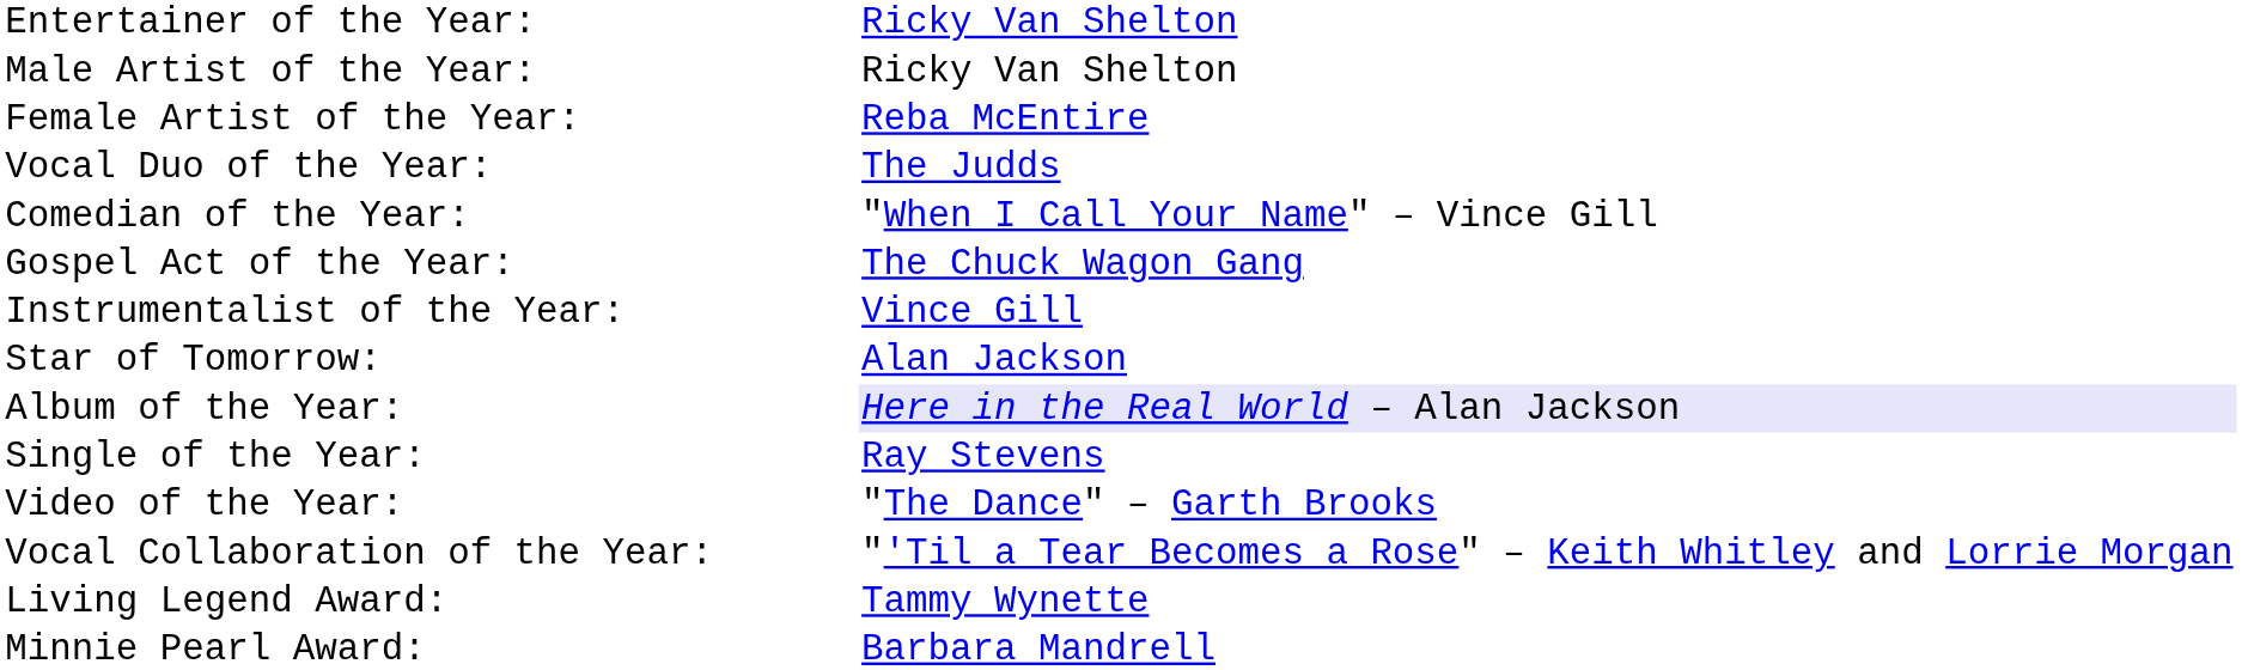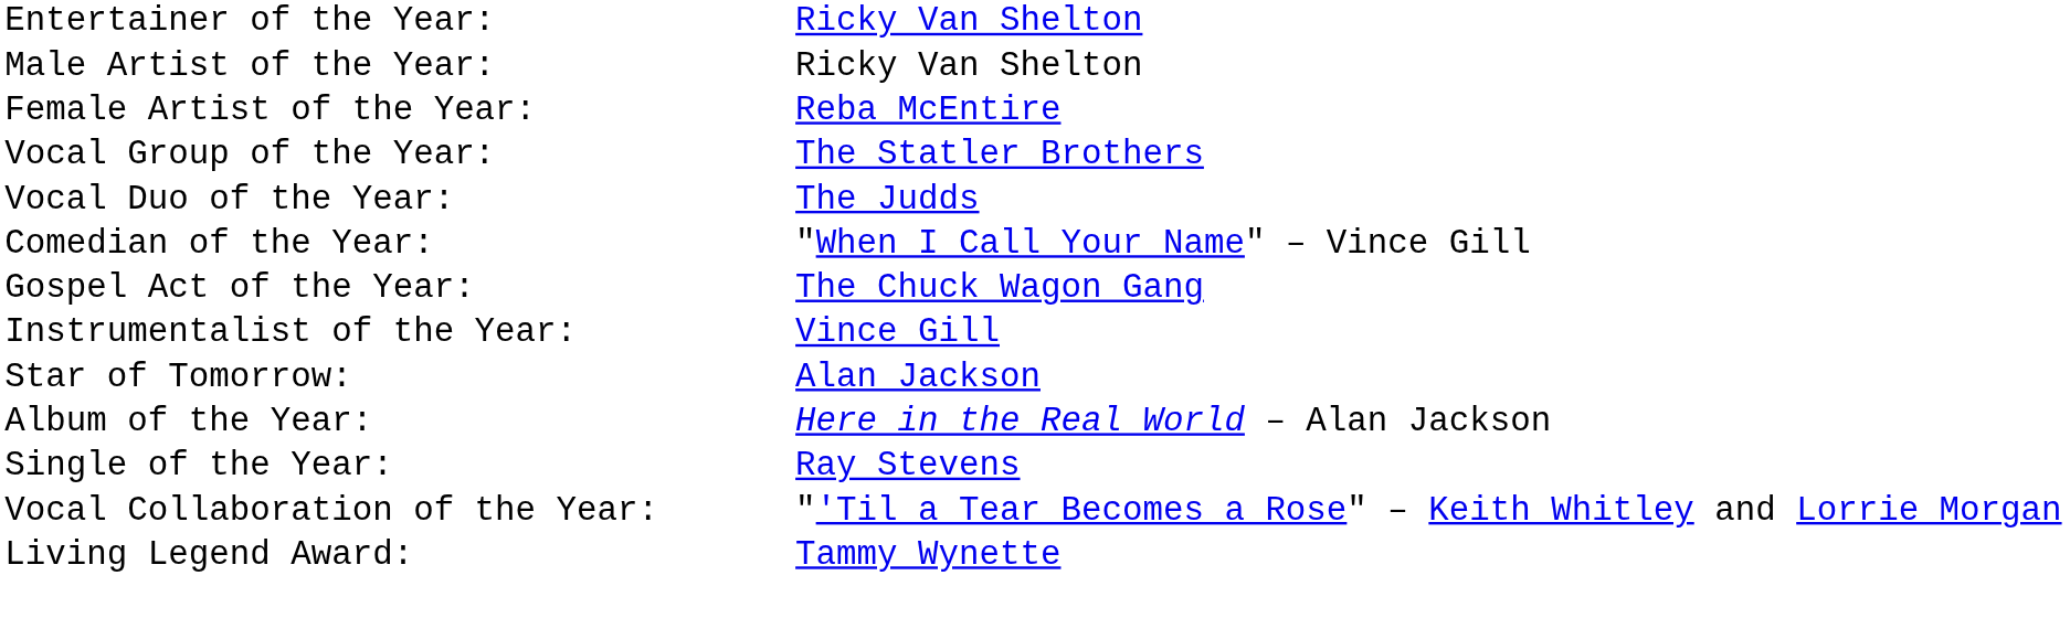+ row: Vocal Group of the Year: | The Statler Brothers
Album of the Year: | column 2: lavender background -> no background
- row: Video of the Year: | "The Dance" – Garth Brooks
- row: Minnie Pearl Award: | Barbara Mandrell
